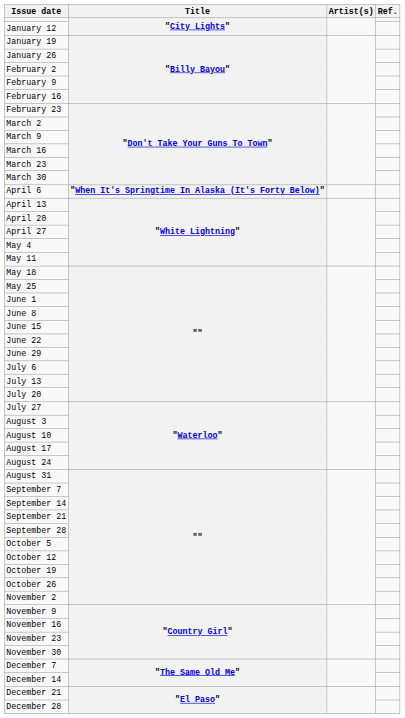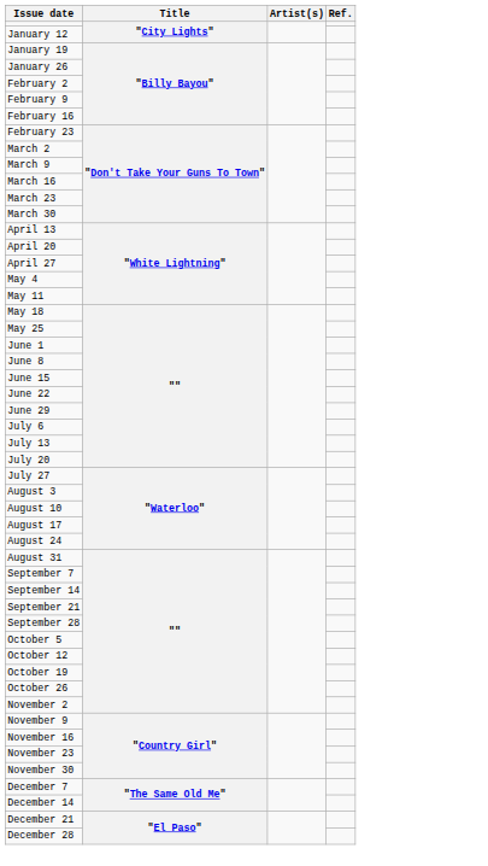- row: April 6 | "When It's Springtime In Alaska (It's Forty Below)"
